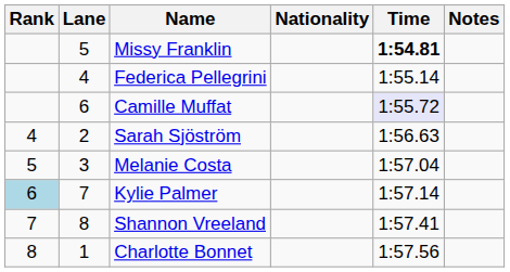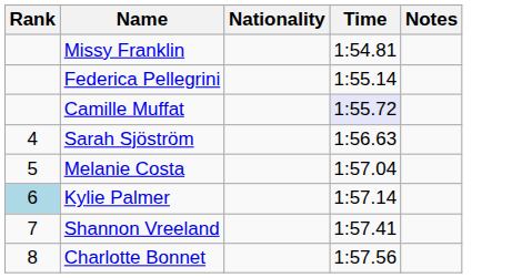- column: Lane | 5 | 4 | 6 | 2 | 3 | 7 | 8 | 1
Missy Franklin | Time: bold -> normal
